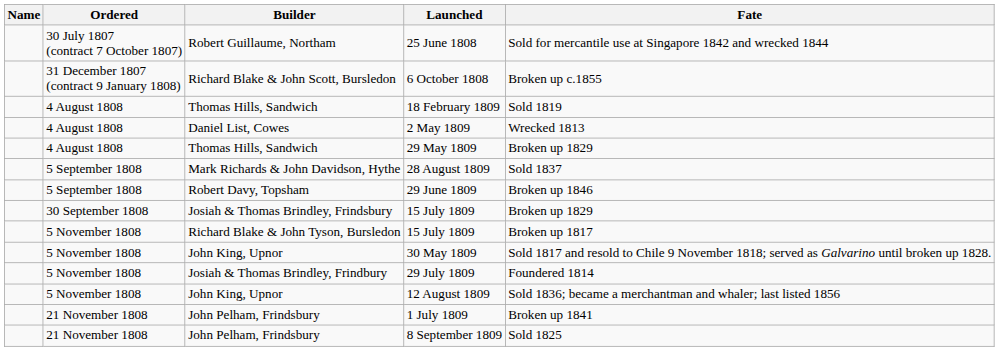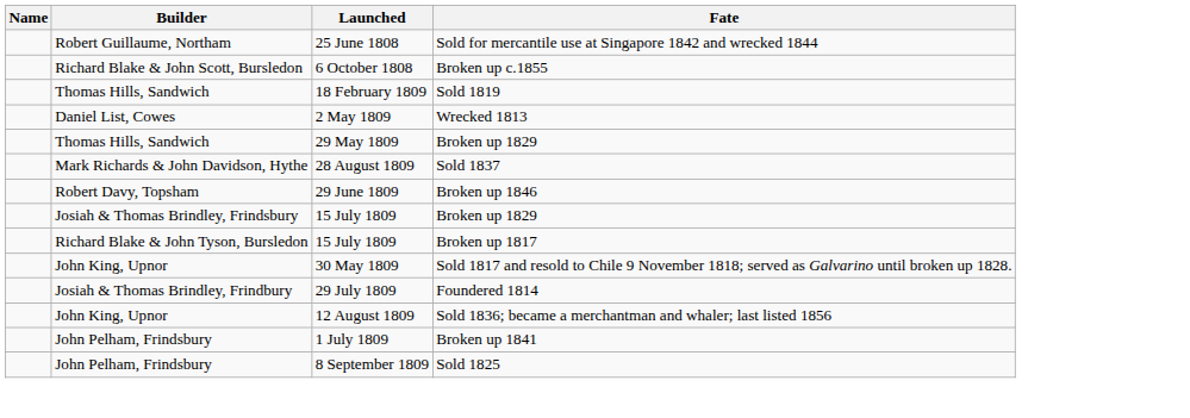- column: Ordered | 30 July 1807 (contract 7 October 1807) | 31 December 1807 (contract 9 January 1808) | 4 August 1808 | 4 August 1808 | 4 August 1808 | 5 September 1808 | 5 September 1808 | 30 September 1808 | 5 November 1808 | 5 November 1808 | 5 November 1808 | 5 November 1808 | 21 November 1808 | 21 November 1808
